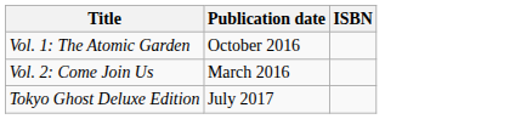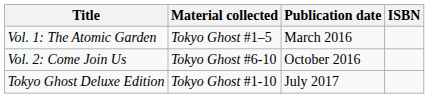+ column: Material collected | Tokyo Ghost #1–5 | Tokyo Ghost #6-10 | Tokyo Ghost #1-10
Vol. 1: The Atomic Garden | Publication date: October 2016 -> March 2016
Vol. 2: Come Join Us | Publication date: March 2016 -> October 2016
